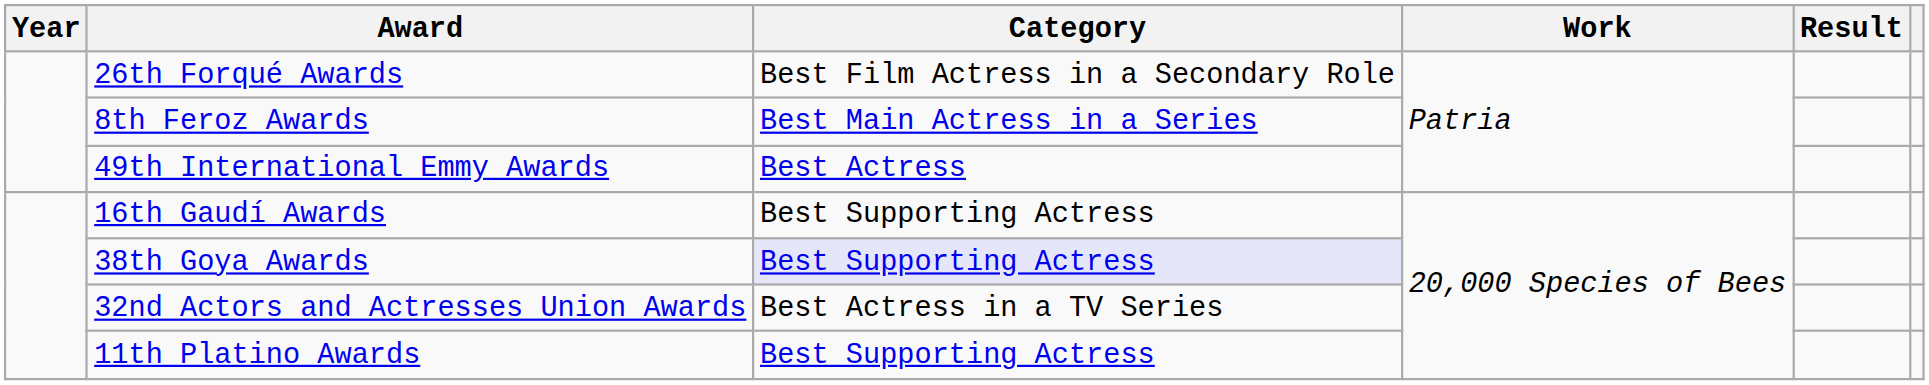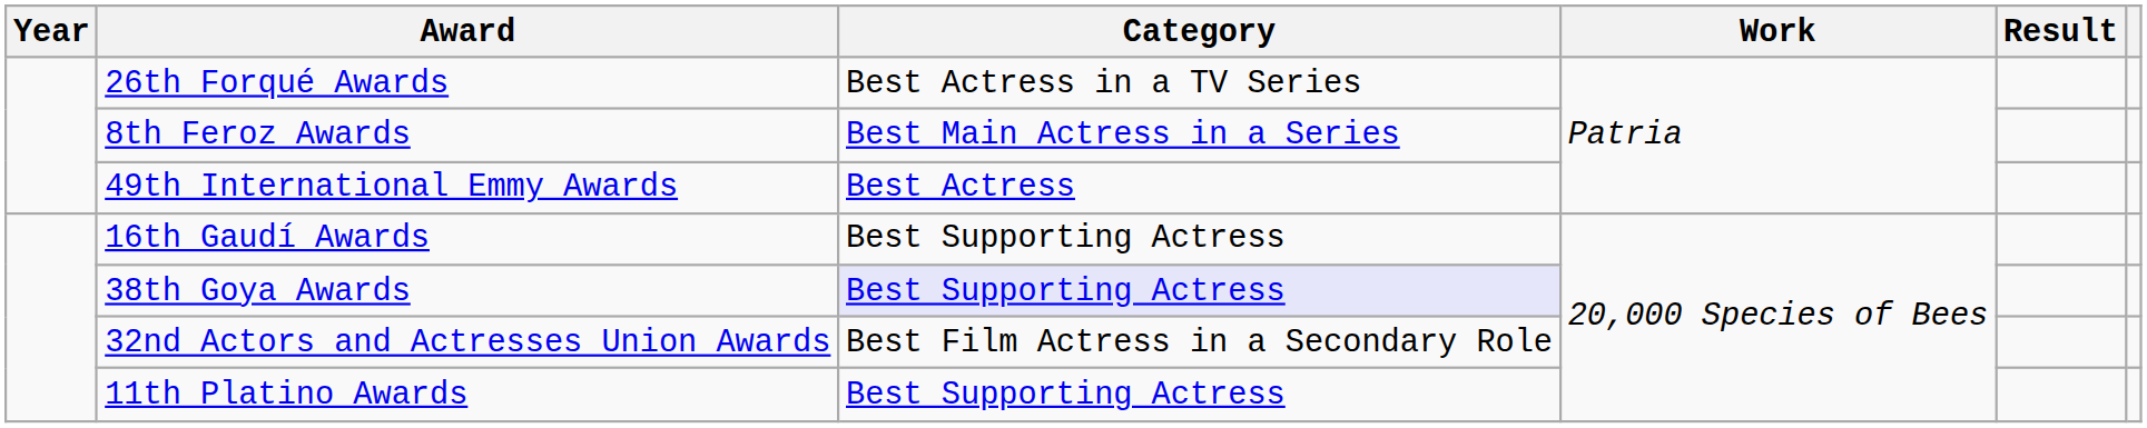26th Forqué Awards | Category: Best Film Actress in a Secondary Role -> Best Actress in a TV Series
32nd Actors and Actresses Union Awards | Category: Best Actress in a TV Series -> Best Film Actress in a Secondary Role
